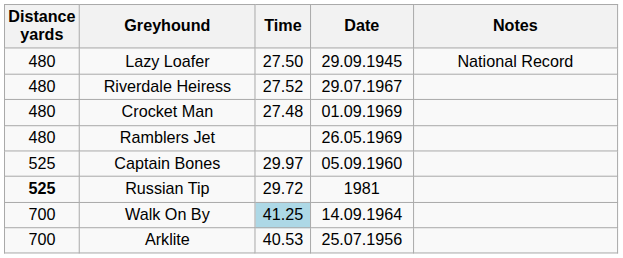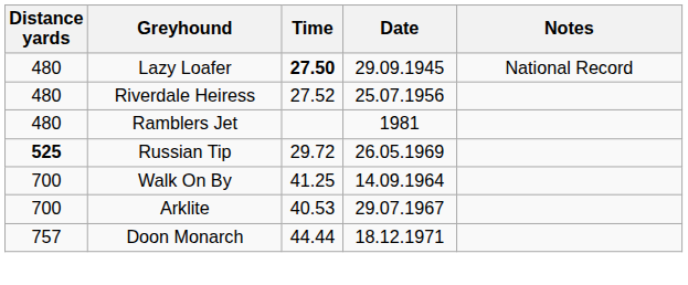Lazy Loafer | Time: normal -> bold
Riverdale Heiress | Date: 29.07.1967 -> 25.07.1956
- row: 480 | Crocket Man | 27.48 | 01.09.1969
Ramblers Jet | Date: 26.05.1969 -> 1981
- row: 525 | Captain Bones | 29.97 | 05.09.1960
Russian Tip | Date: 1981 -> 26.05.1969
Walk On By | Time: lightblue background -> no background
Arklite | Date: 25.07.1956 -> 29.07.1967
+ row: 757 | Doon Monarch | 44.44 | 18.12.1971
